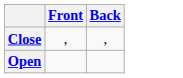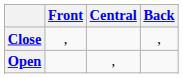+ column: Central | ,
